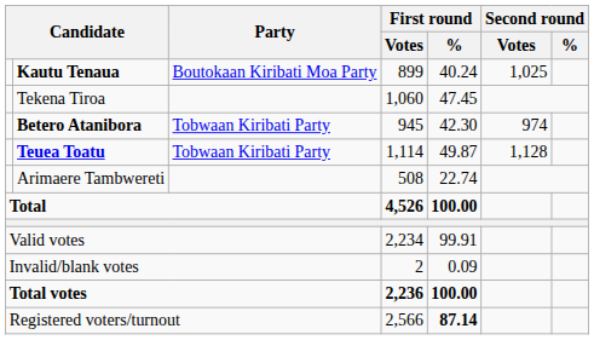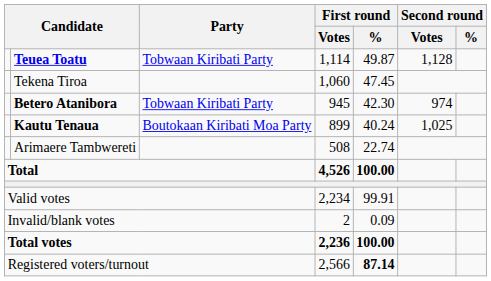rows swapped: Teuea Toatu <-> Kautu Tenaua
